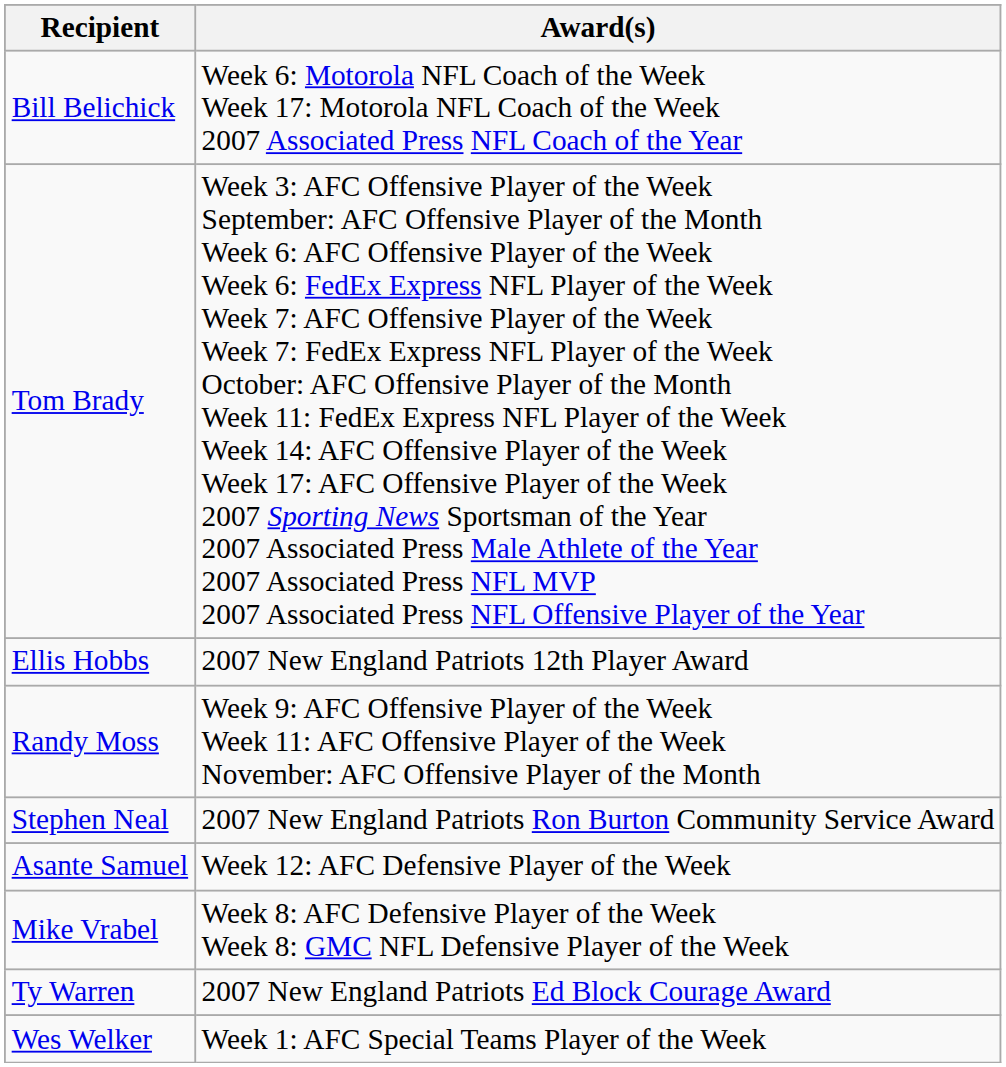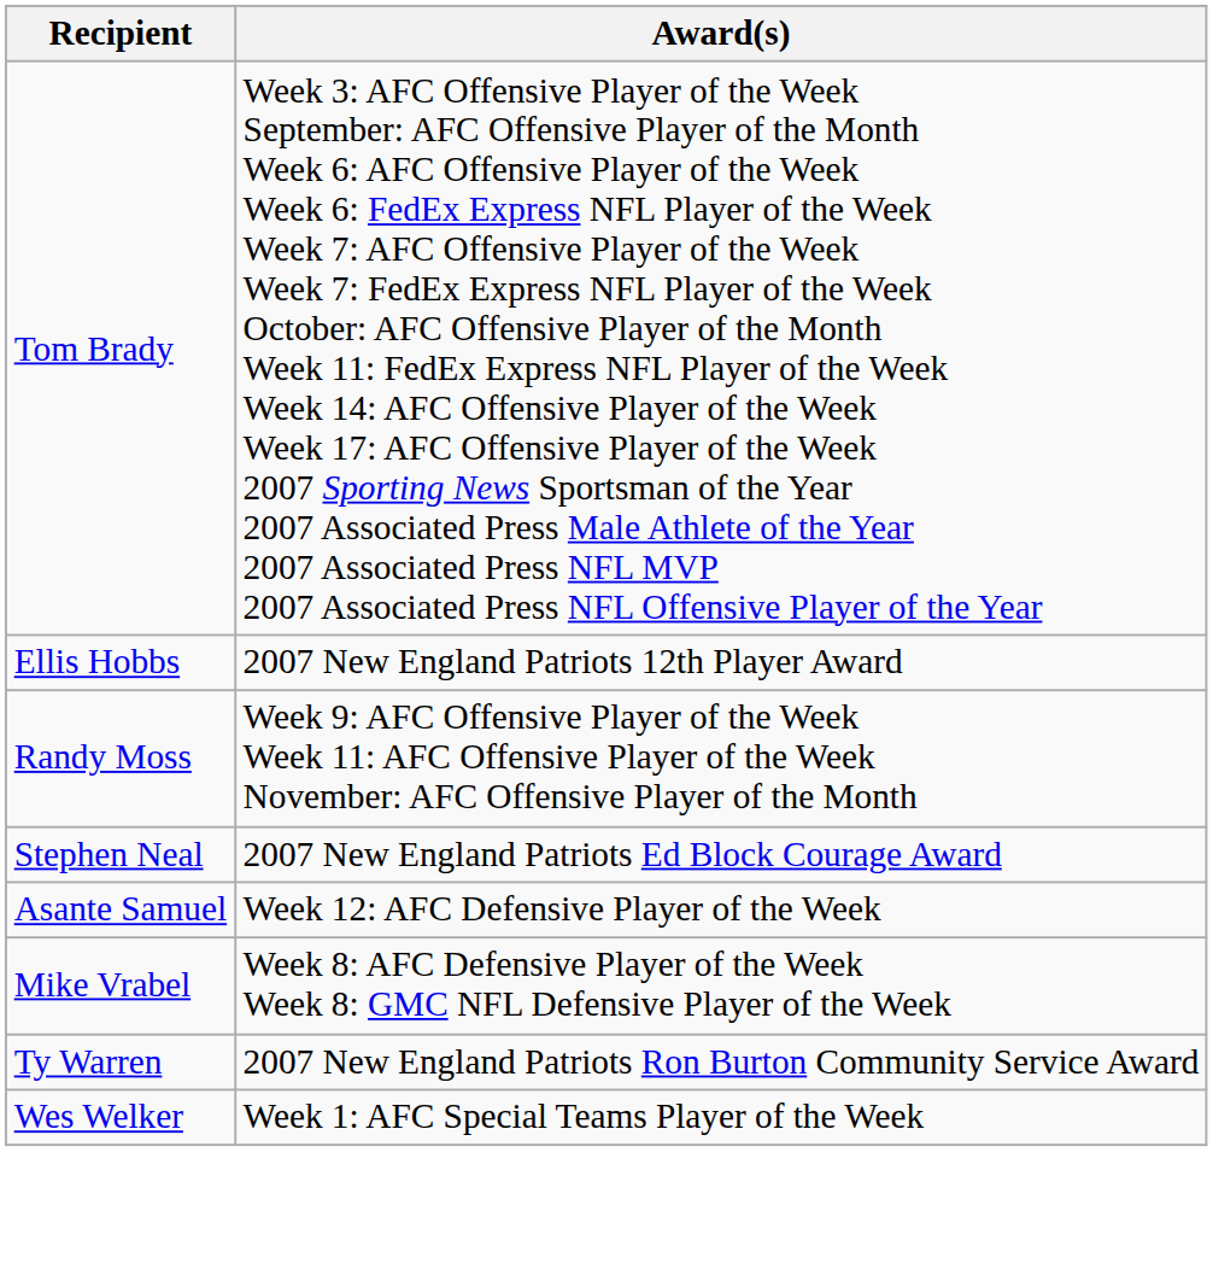- row: Bill Belichick | Week 6: Motorola NFL Coach of the Week Week 17: Motorola NFL Coach of the Week 2007 Associated Press NFL Coach of the Year
Stephen Neal | Award(s): 2007 New England Patriots Ron Burton Community Service Award -> 2007 New England Patriots Ed Block Courage Award
Ty Warren | Award(s): 2007 New England Patriots Ed Block Courage Award -> 2007 New England Patriots Ron Burton Community Service Award
